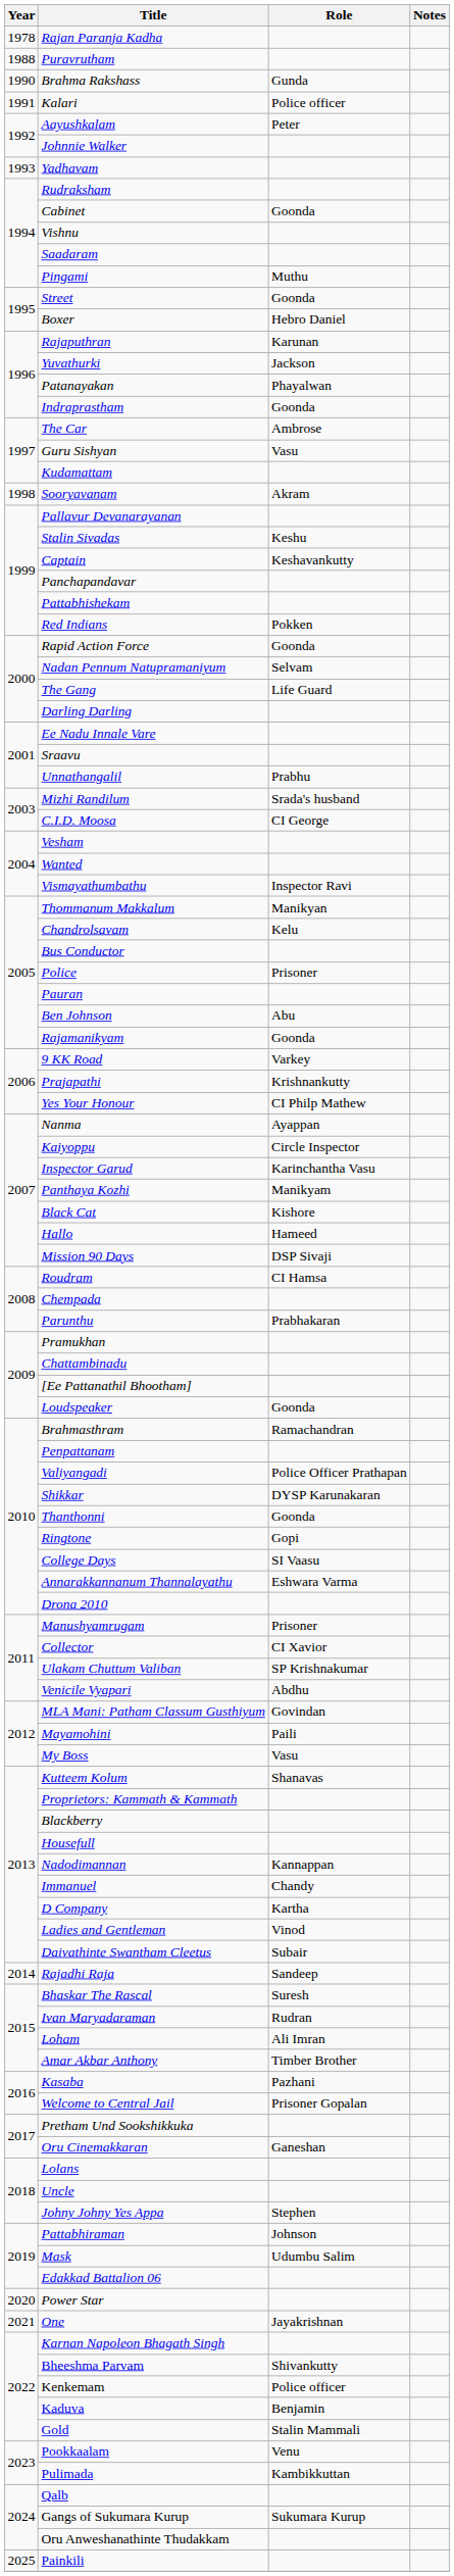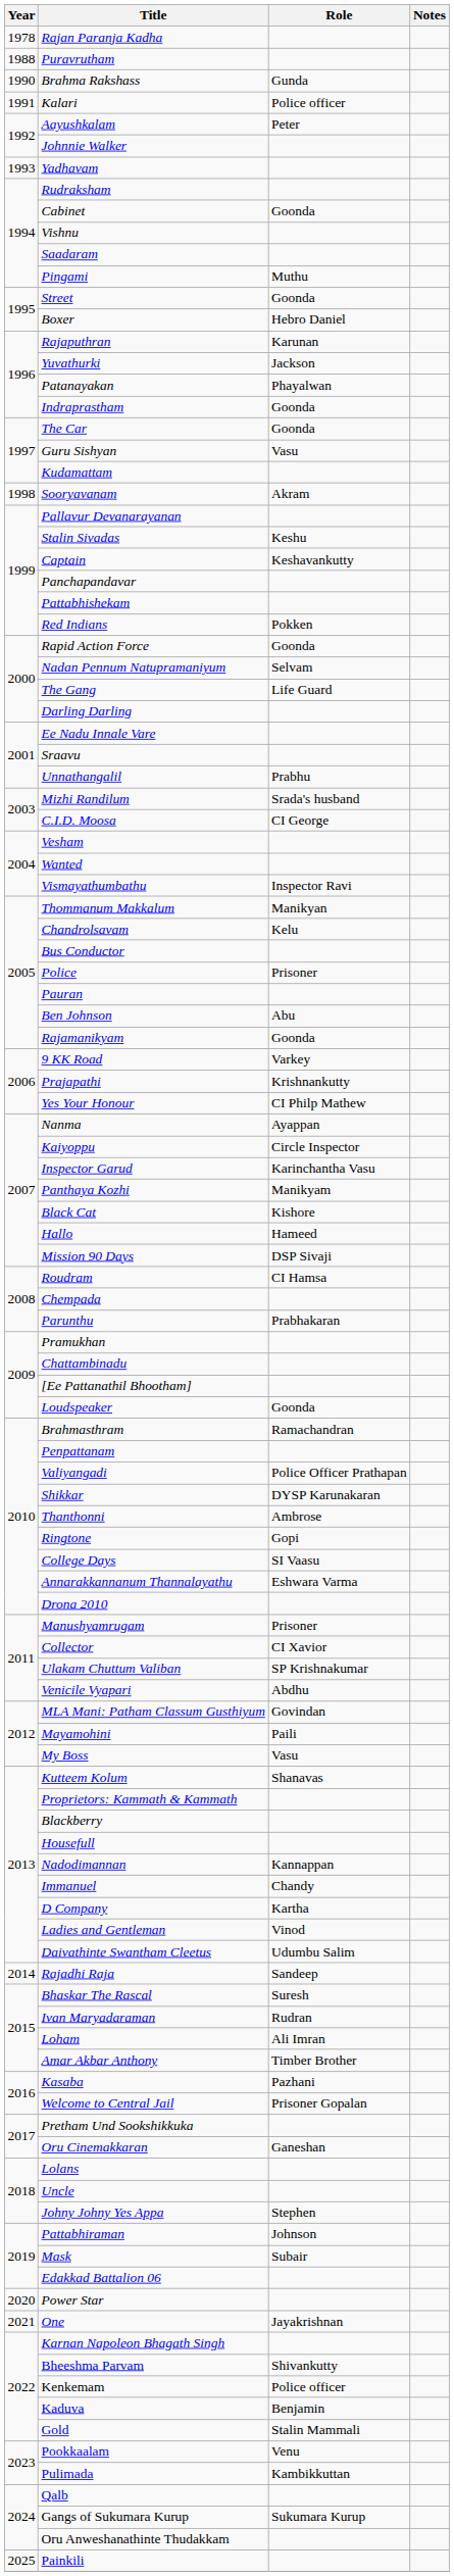The Car | Role: Ambrose -> Goonda
Thanthonni | Role: Goonda -> Ambrose
Daivathinte Swantham Cleetus | Role: Subair -> Udumbu Salim
Mask | Role: Udumbu Salim -> Subair
